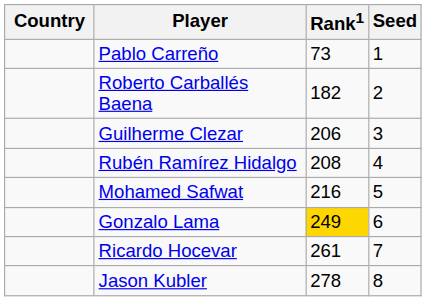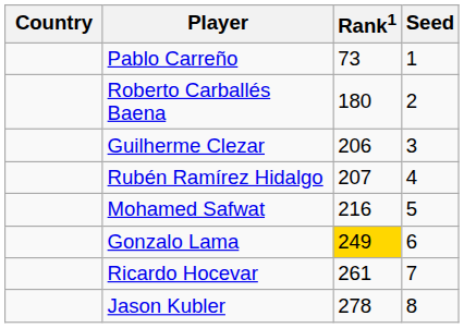Roberto Carballés Baena | Rank1: 182 -> 180
Rubén Ramírez Hidalgo | Rank1: 208 -> 207
